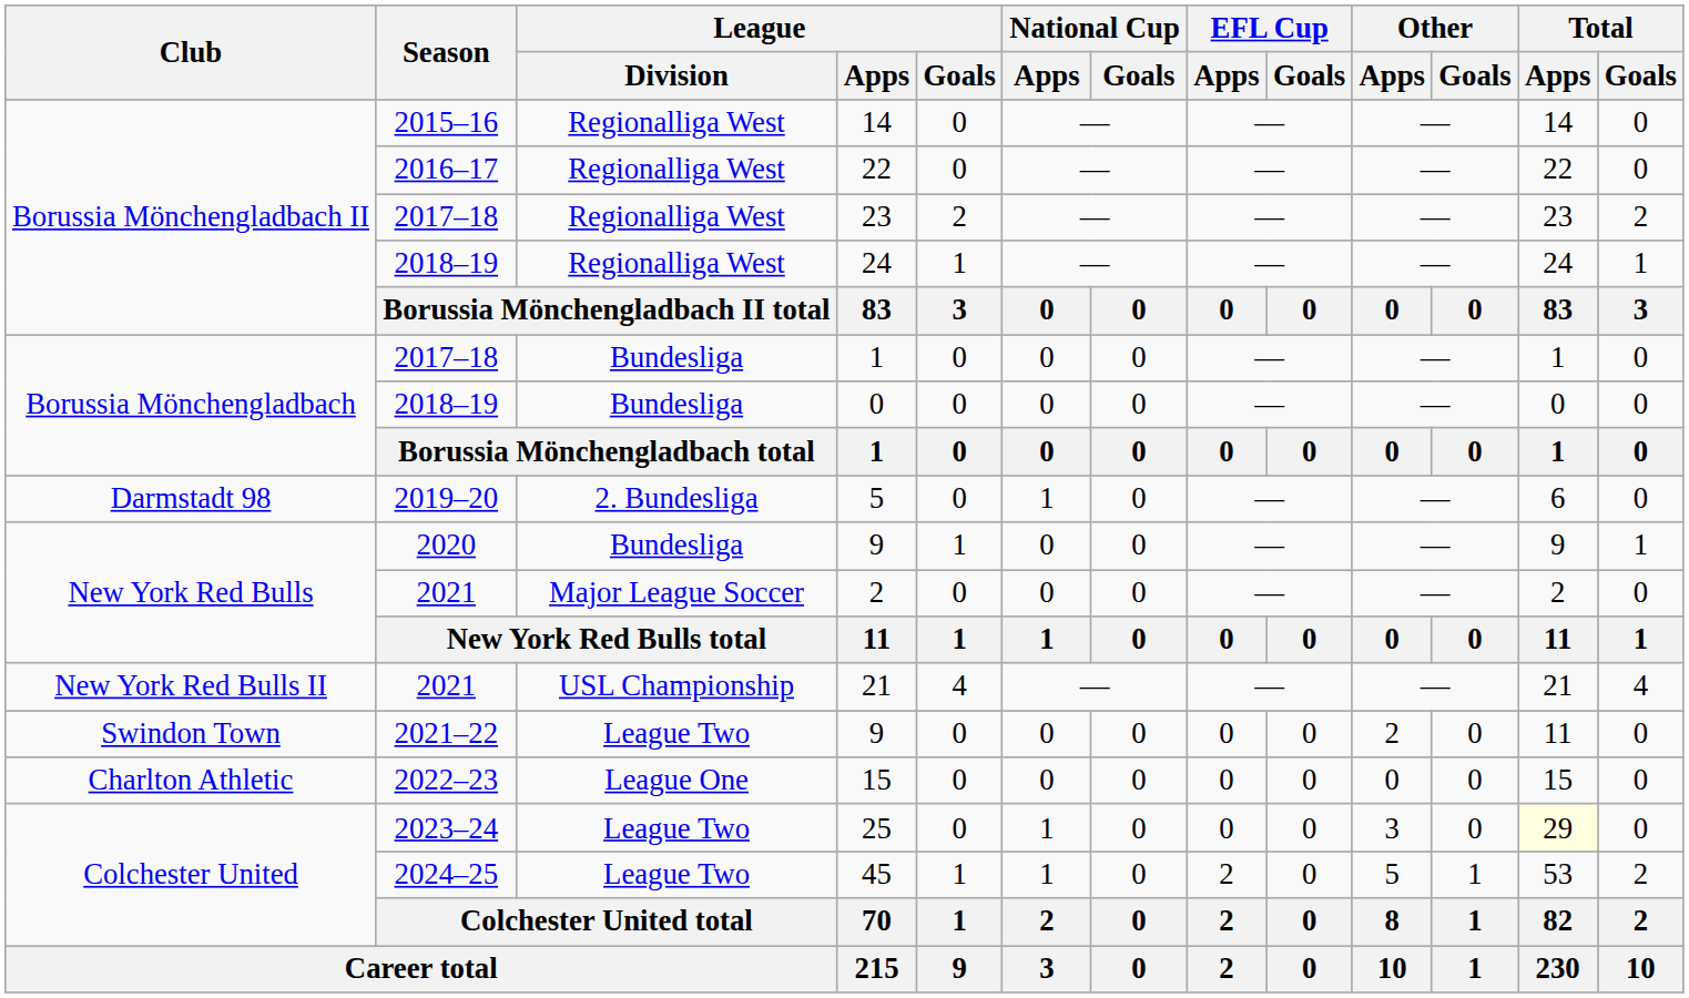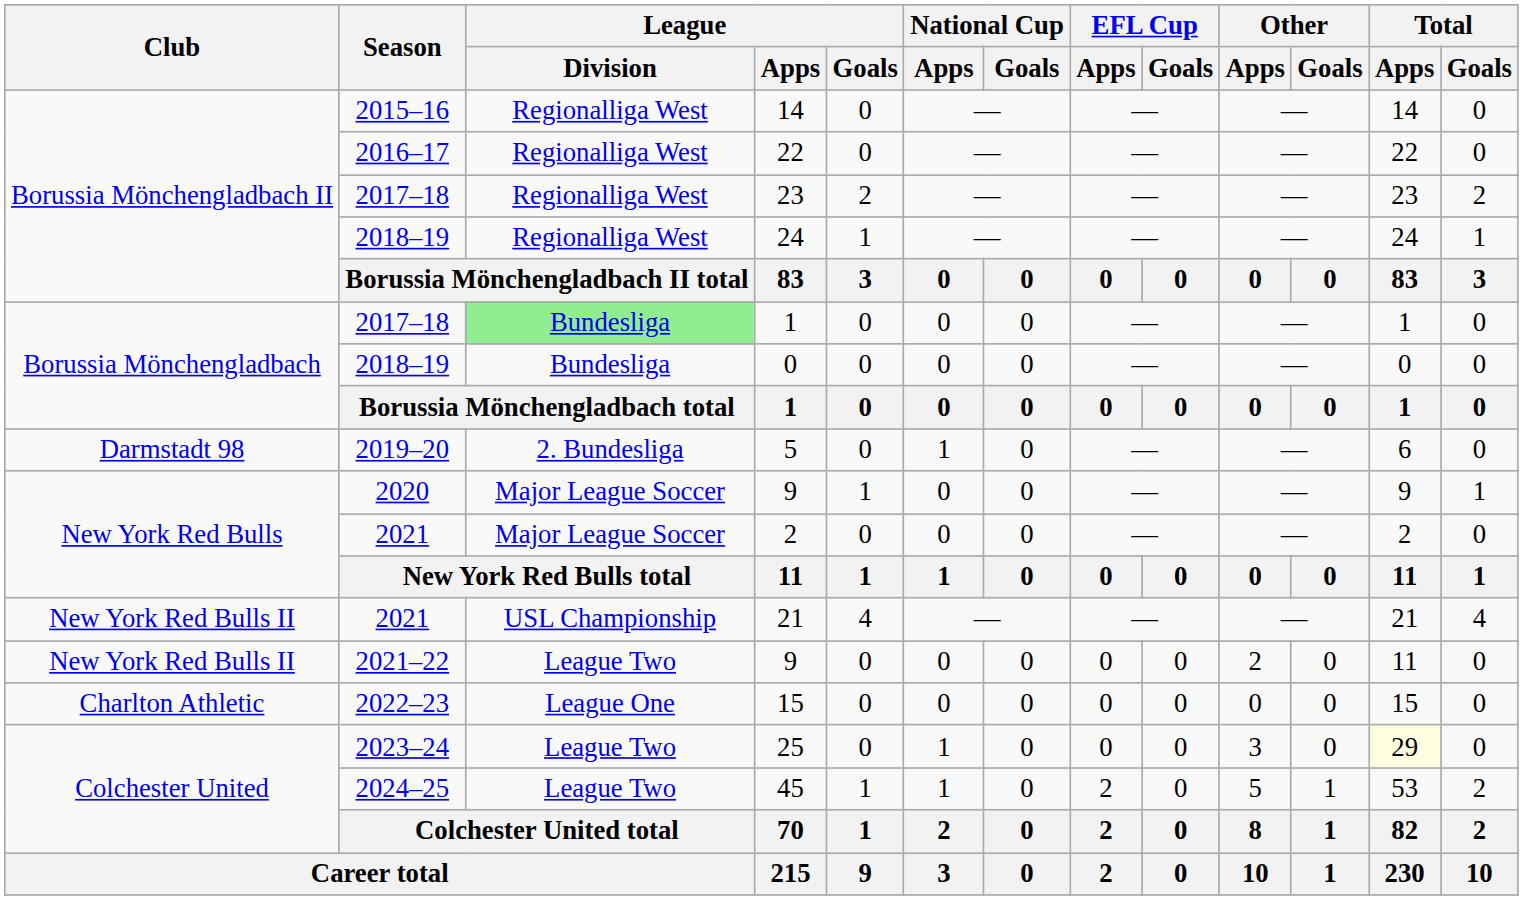2017–18 / 1 | League / Division: no background -> lightgreen background
2020 / 9 | League / Division: Bundesliga -> Major League Soccer
2021–22 / 9 | Club: Swindon Town -> New York Red Bulls II
